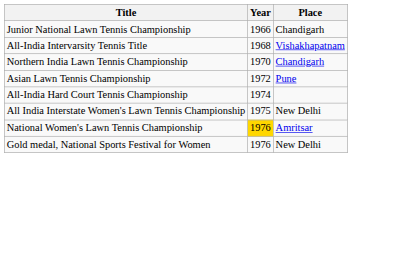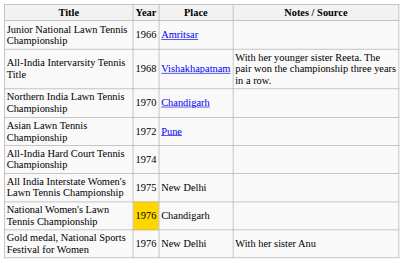+ column: Notes / Source | With her younger sister Reeta. The pair won the championship three years in a row. | With her sister Anu
Junior National Lawn Tennis Championship | Place: Chandigarh -> Amritsar
National Women's Lawn Tennis Championship | Place: Amritsar -> Chandigarh
